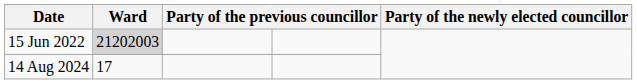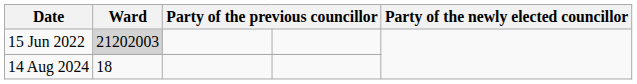14 Aug 2024 | Ward: 17 -> 18
